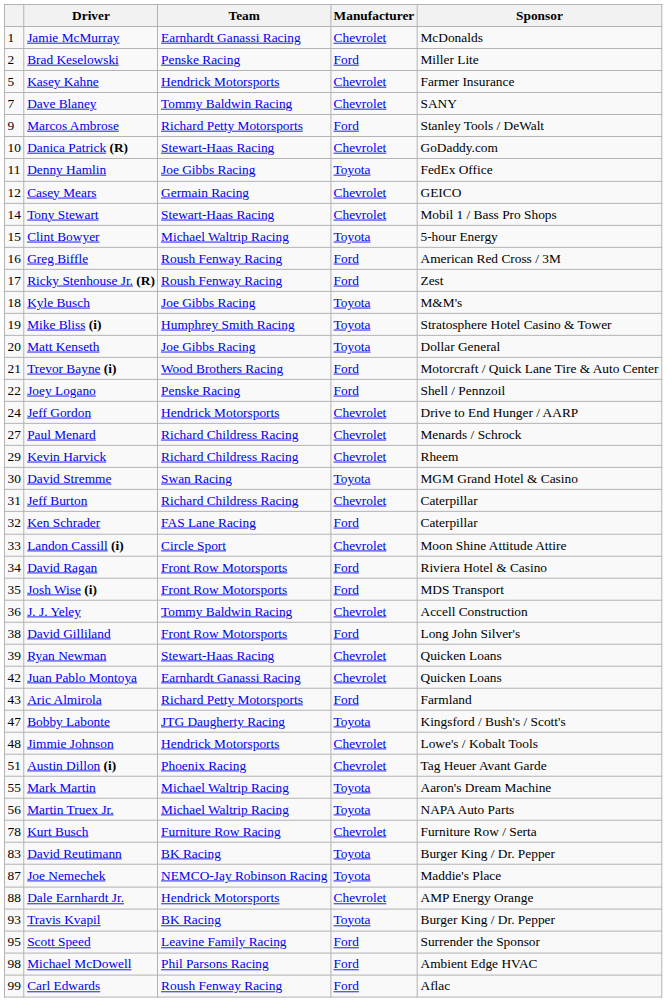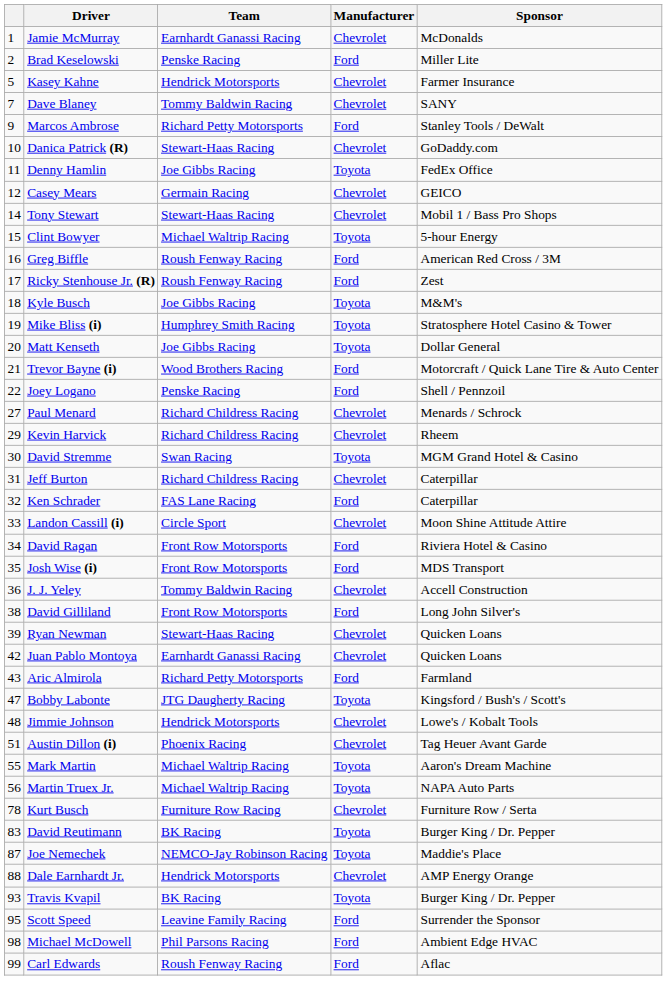- row: 24 | Jeff Gordon | Hendrick Motorsports | Chevrolet | Drive to End Hunger / AARP
